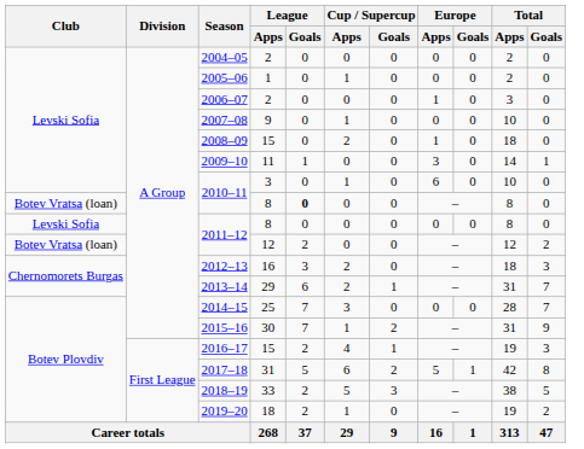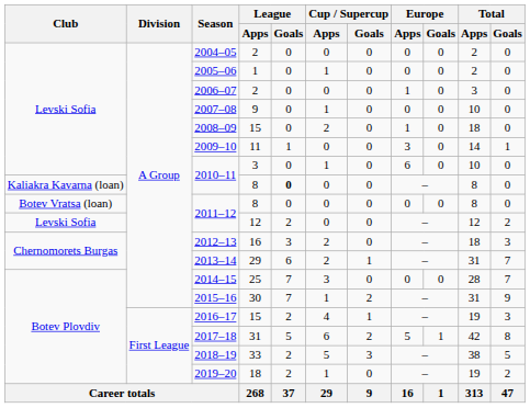2010–11 / 8 | Club: Botev Vratsa (loan) -> Kaliakra Kavarna (loan)
2011–12 / 8 | Club: Levski Sofia -> Botev Vratsa (loan)
2011–12 / 12 | Club: Botev Vratsa (loan) -> Levski Sofia
